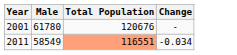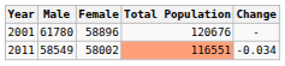+ column: Female | 58896 | 58002
